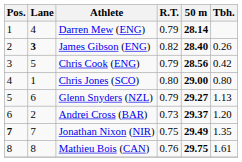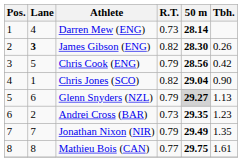Darren Mew (ENG) | R.T.: 0.79 -> 0.73
James Gibson (ENG) | 50 m: 28.40 -> 28.30
Chris Jones (SCO) | R.T.: 0.80 -> 0.82
Chris Jones (SCO) | 50 m: 29.00 -> 29.04
Chris Jones (SCO) | Tbh.: 0.80 -> 0.90
Glenn Snyders (NZL) | 50 m: no background -> lightgrey background
Andrei Cross (BAR) | 50 m: 29.37 -> 29.35
Andrei Cross (BAR) | Tbh.: 1.20 -> 1.23
Jonathan Nixon (NIR) | Pos.: bold -> normal
Jonathan Nixon (NIR) | R.T.: 0.75 -> 0.79
Mathieu Bois (CAN) | R.T.: 0.76 -> 0.77
